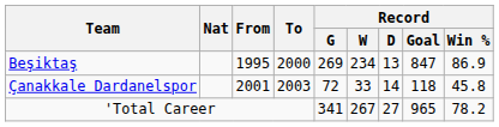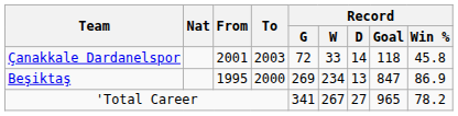rows swapped: Beşiktaş <-> Çanakkale Dardanelspor
